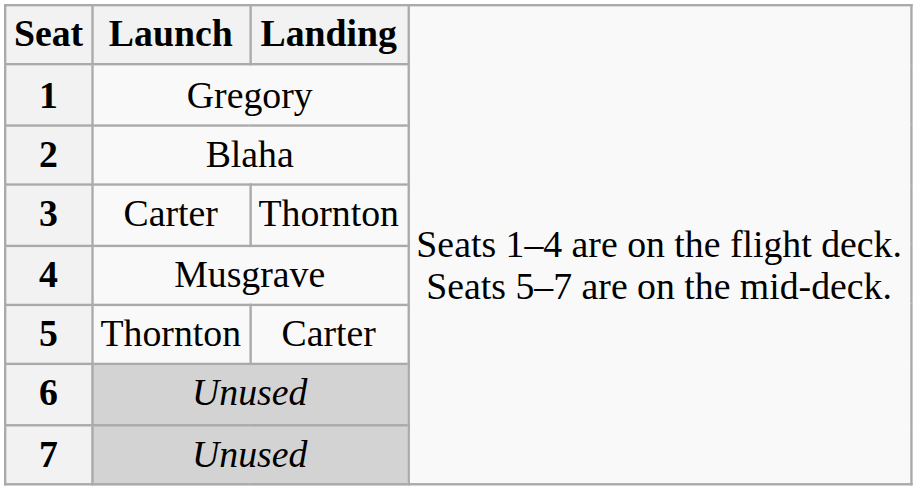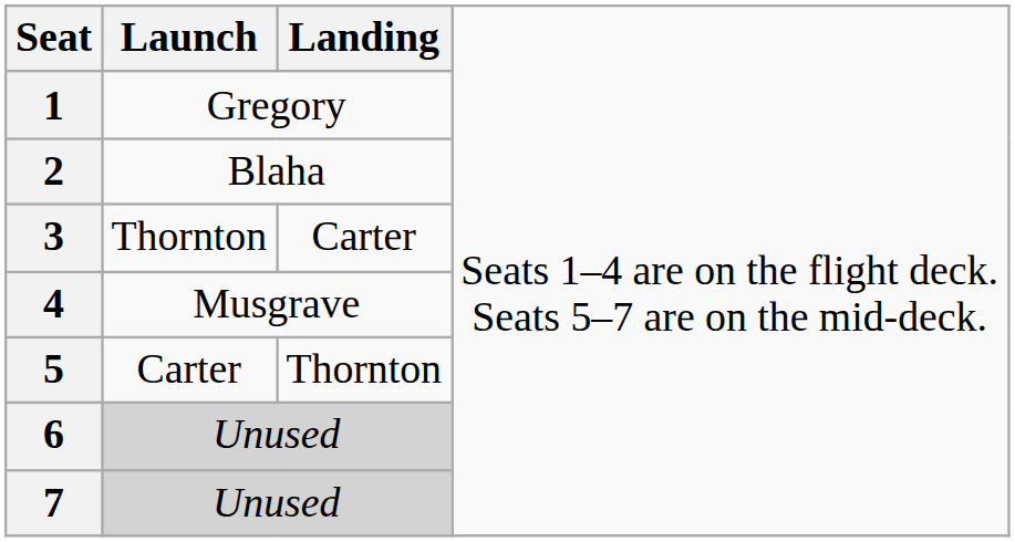3 | column 2: Carter -> Thornton
3 | column 3: Thornton -> Carter
5 | column 2: Thornton -> Carter
5 | column 3: Carter -> Thornton
